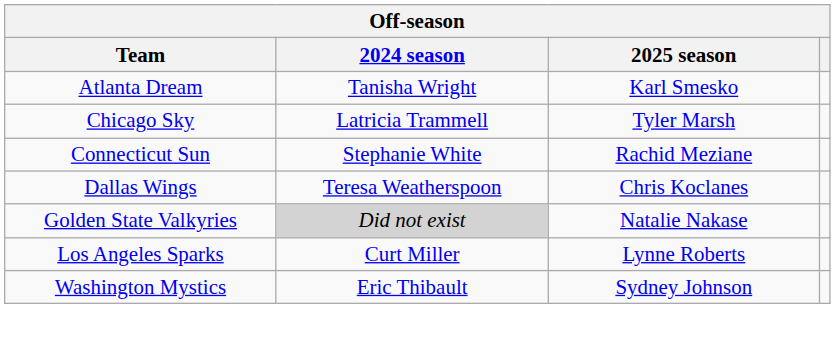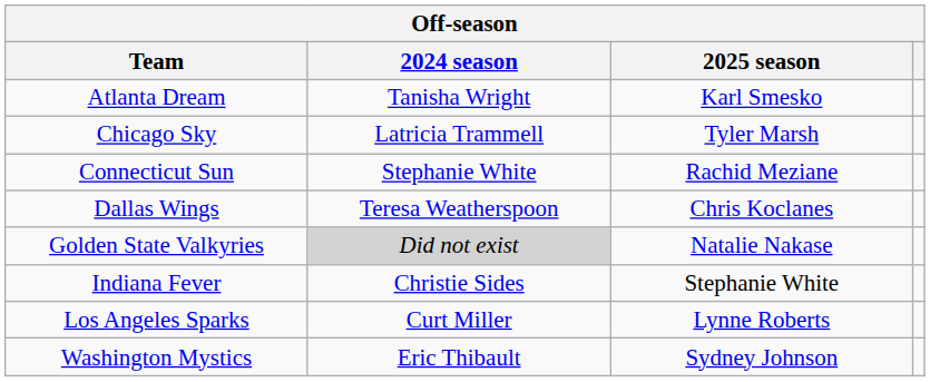+ row: Indiana Fever | Christie Sides | Stephanie White
